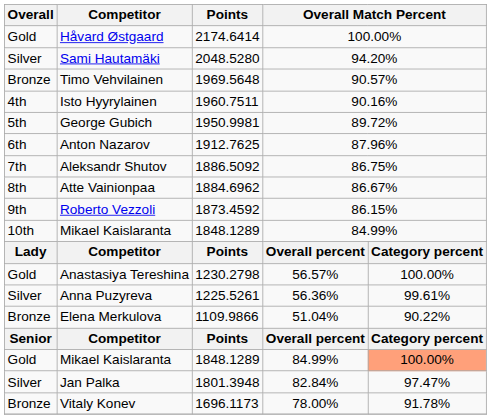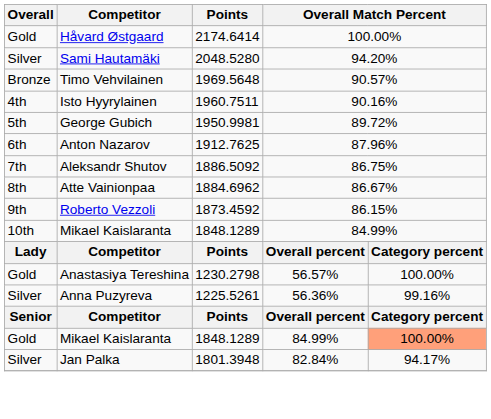Anna Puzyreva | column 5: 99.61% -> 99.16%
- row: Bronze | Elena Merkulova | 1109.9866 | 51.04% | 90.22%
Jan Palka | column 5: 97.47% -> 94.17%
- row: Bronze | Vitaly Konev | 1696.1173 | 78.00% | 91.78%
